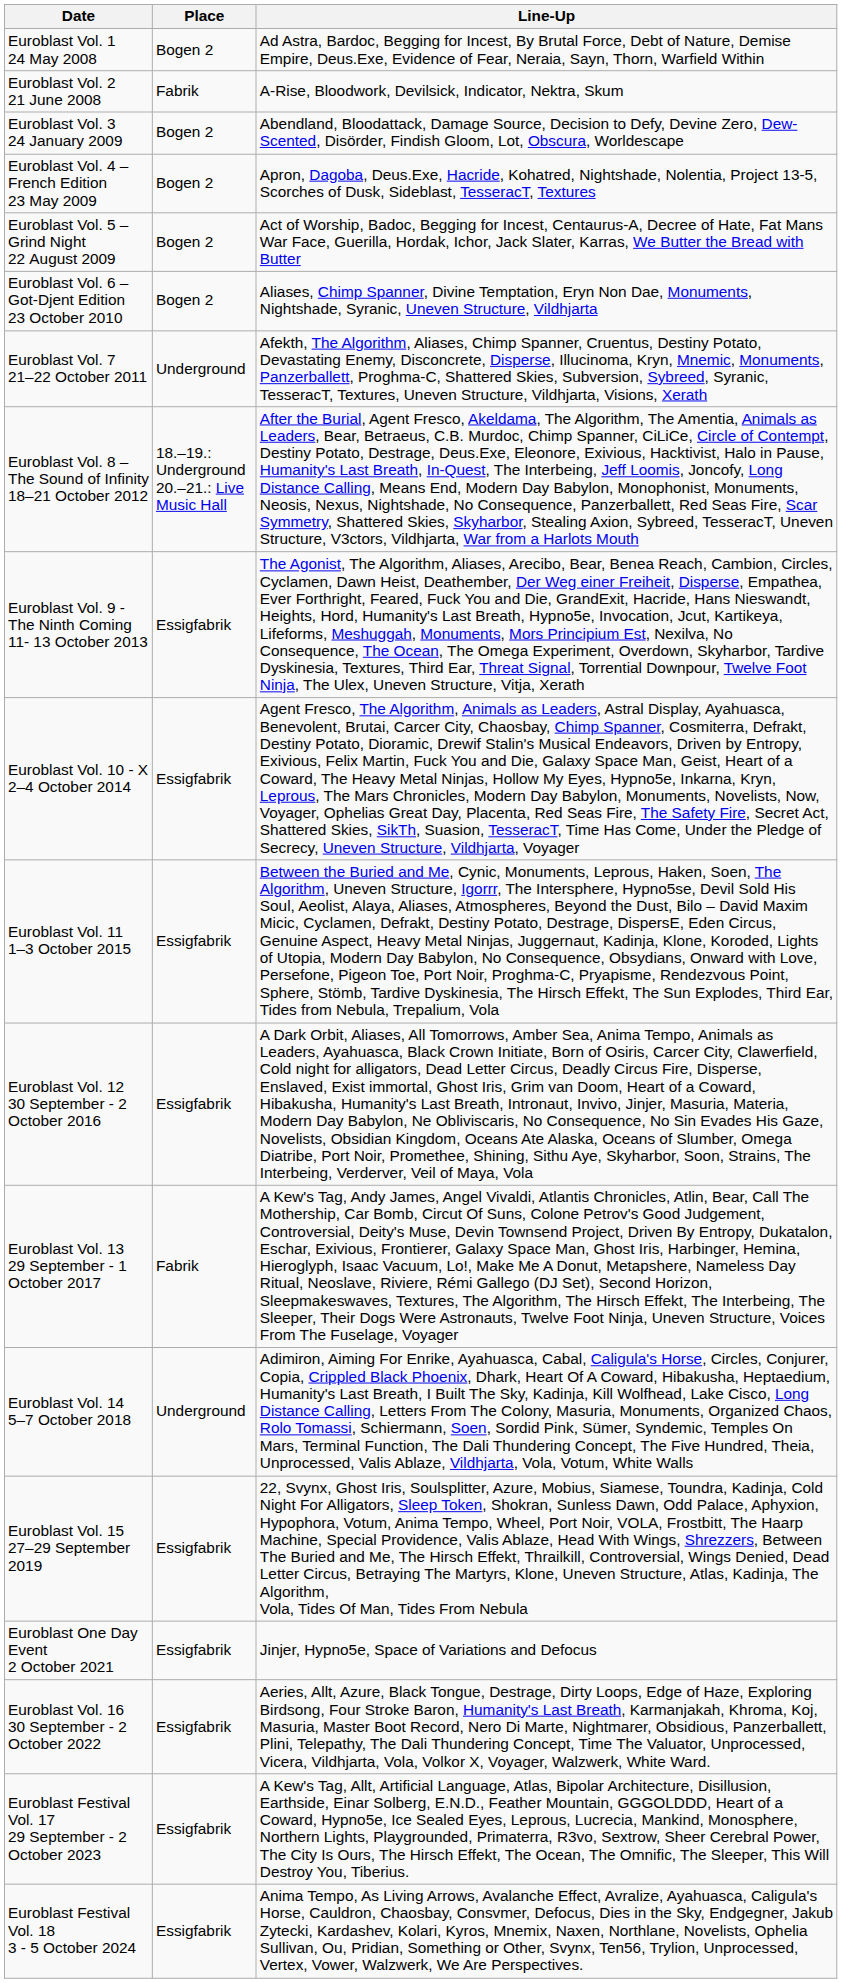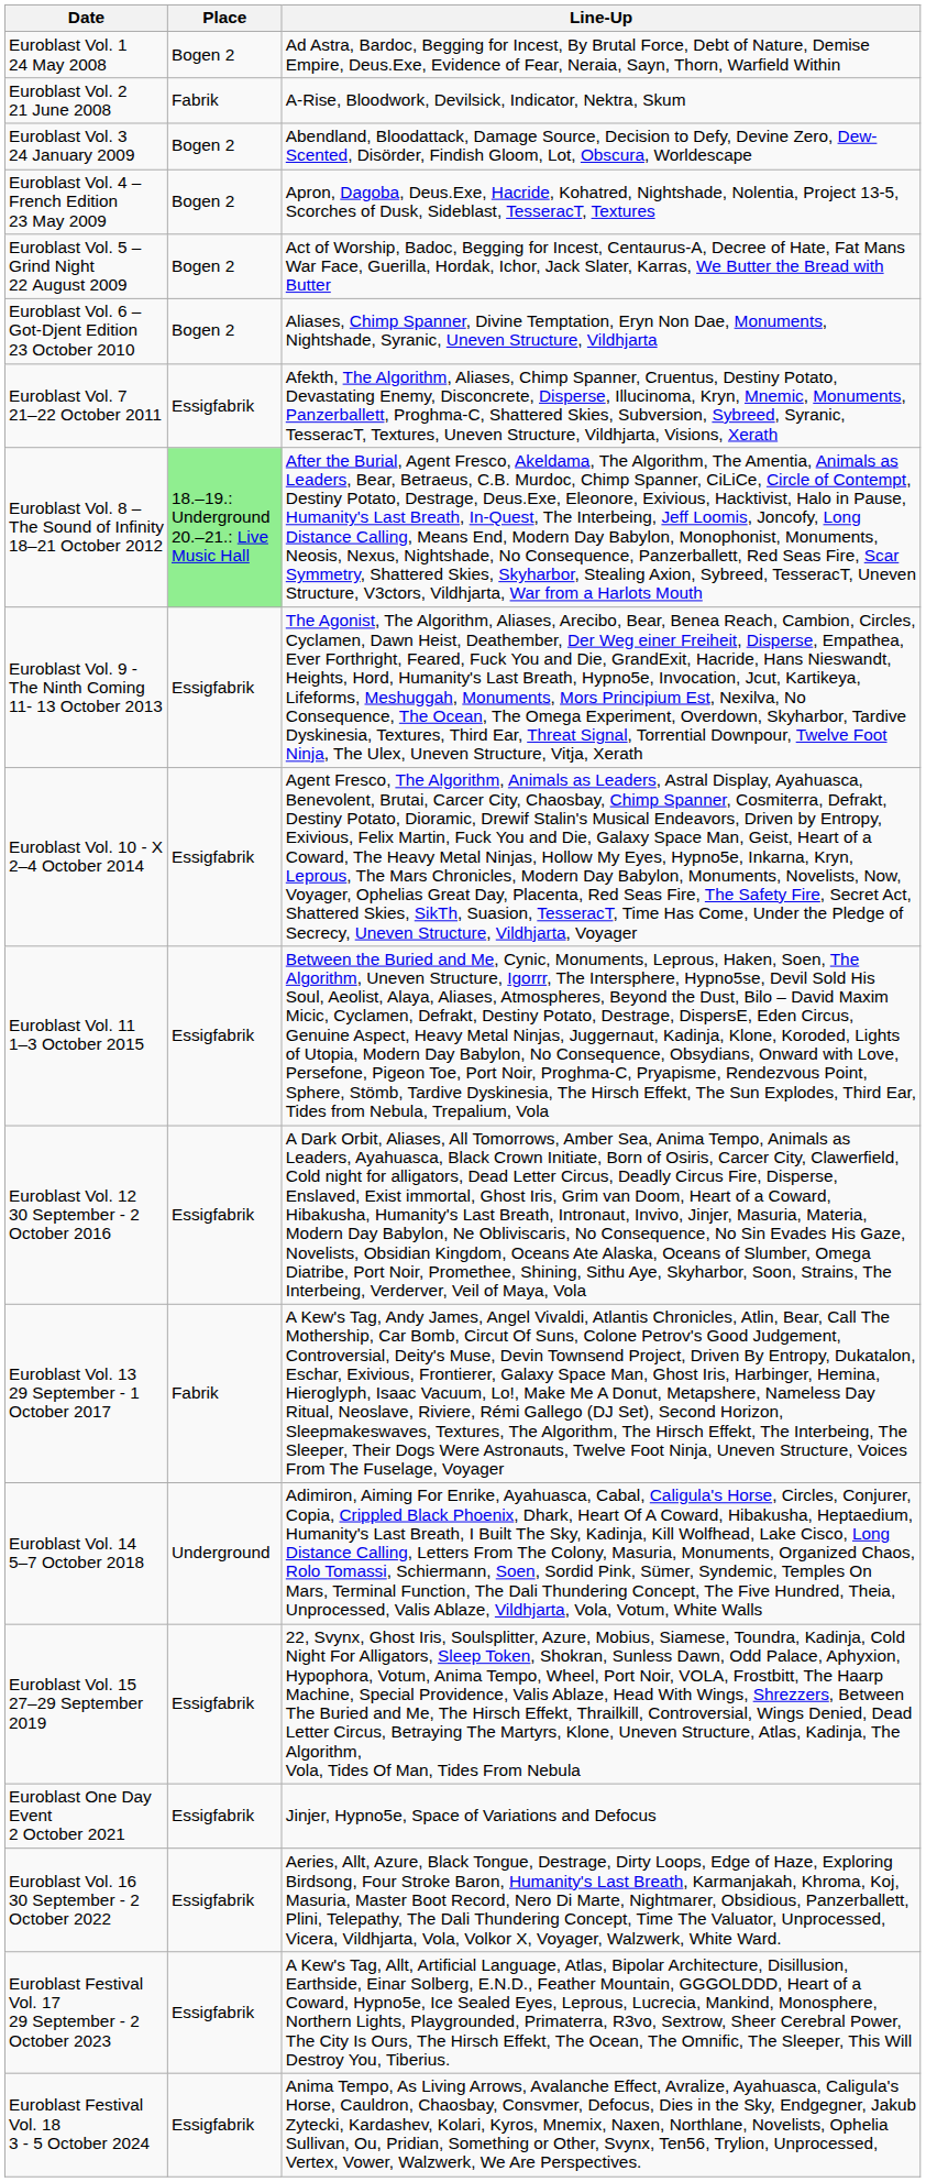Euroblast Vol. 7 21–22 October 2011 | Place: Underground -> Essigfabrik
Euroblast Vol. 8 – The Sound of Infinity 18–21 October 2012 | Place: no background -> lightgreen background
